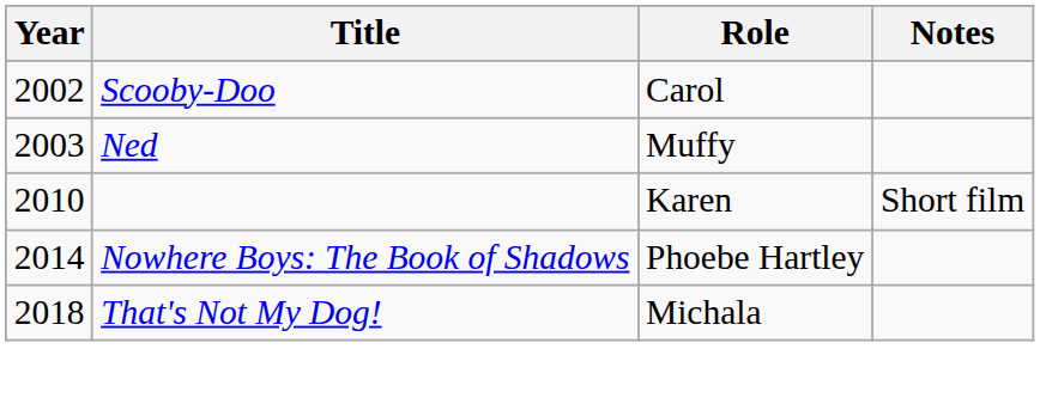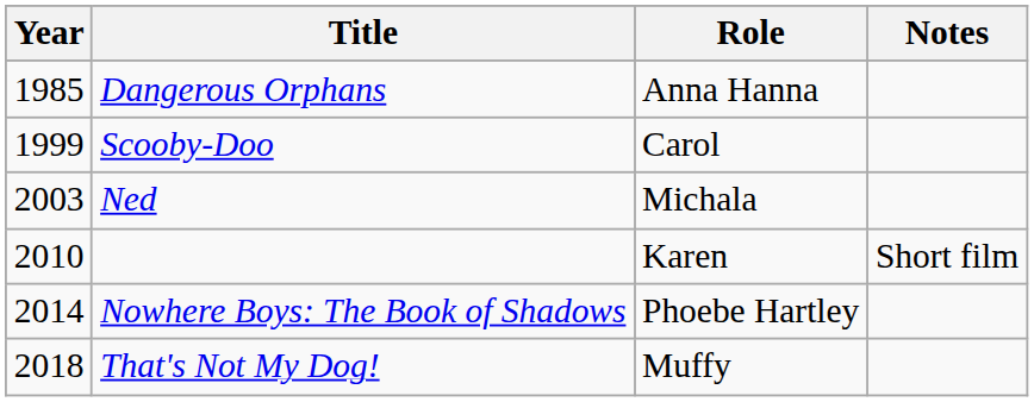+ row: 1985 | Dangerous Orphans | Anna Hanna
Scooby-Doo | Year: 2002 -> 1999
Ned | Role: Muffy -> Michala
That's Not My Dog! | Role: Michala -> Muffy
